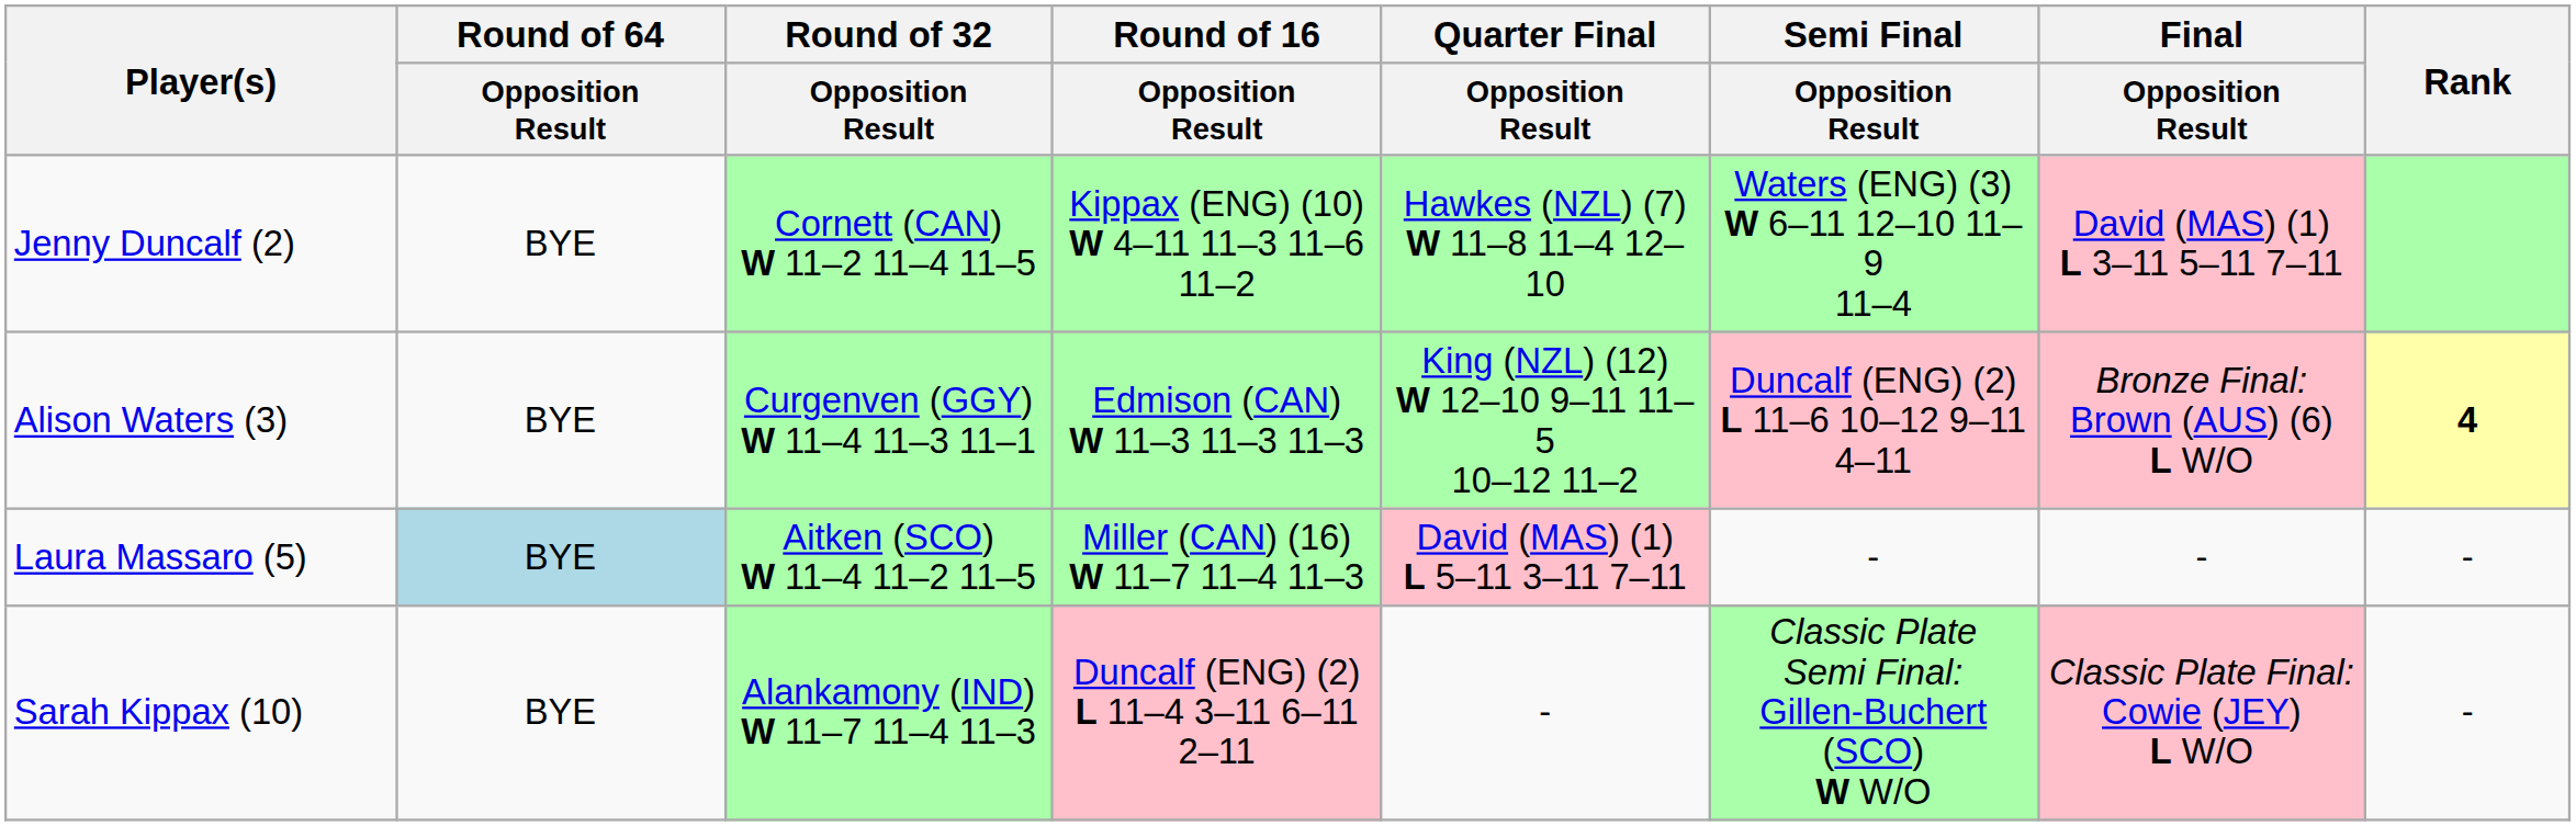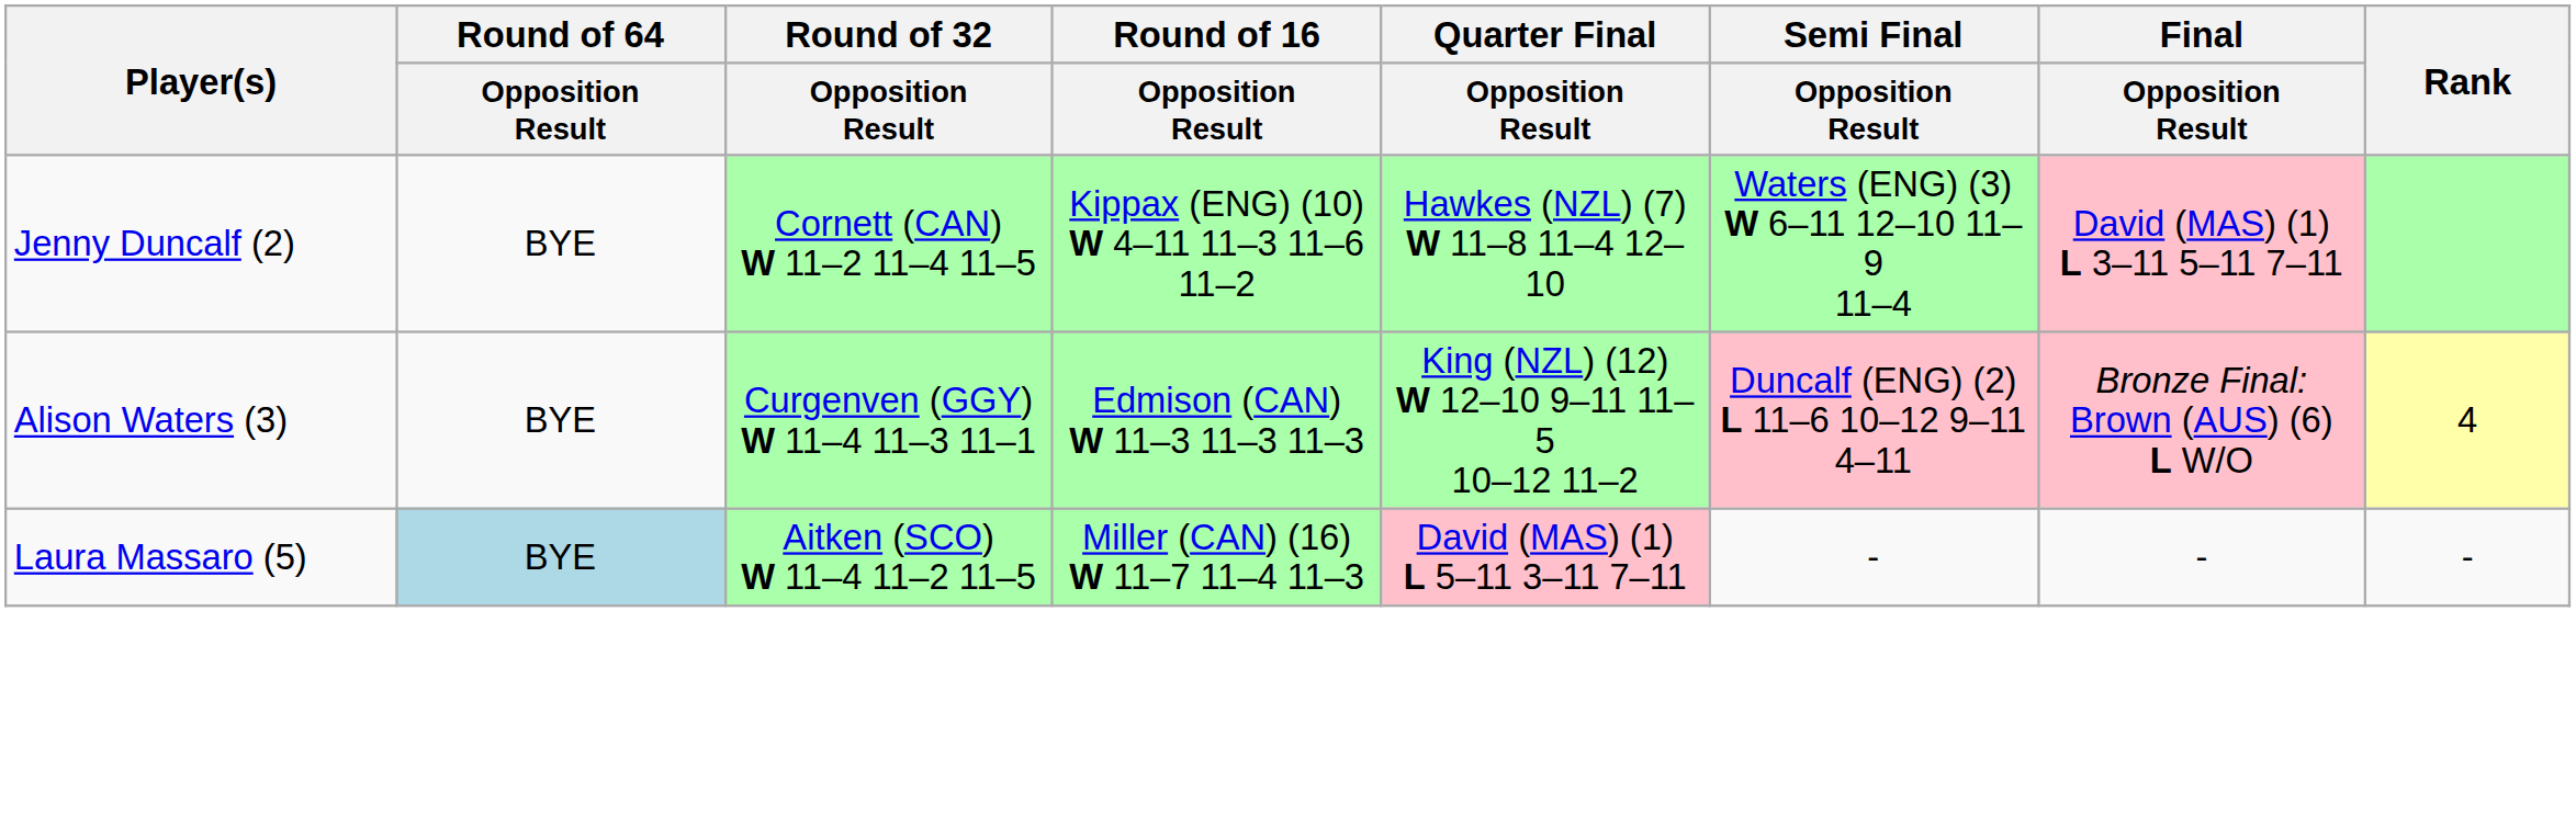Alison Waters (3) | Rank: bold -> normal
- row: Sarah Kippax (10) | BYE | Alankamony (IND) W 11–7 11–4 11–3 | Duncalf (ENG) (2) L 11–4 3–11 6–11 2–11 | - | Classic Plate Semi Final: Gillen-Buchert (SCO) W W/O | Classic Plate Final: Cowie (JEY) L W/O | -
